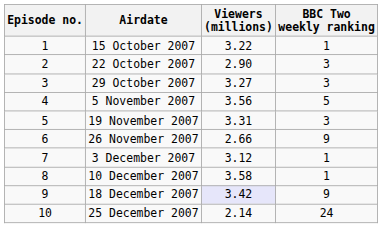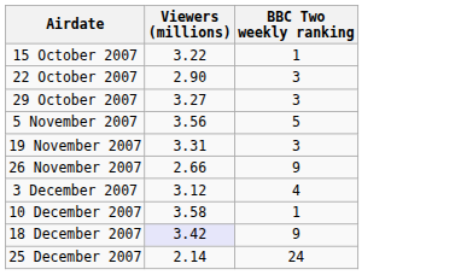- column: Episode no. | 1 | 2 | 3 | 4 | 5 | 6 | 7 | 8 | 9 | 10
3 December 2007 | BBC Two weekly ranking: 1 -> 4
